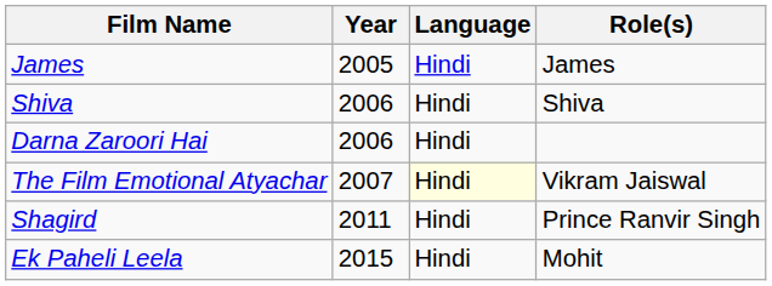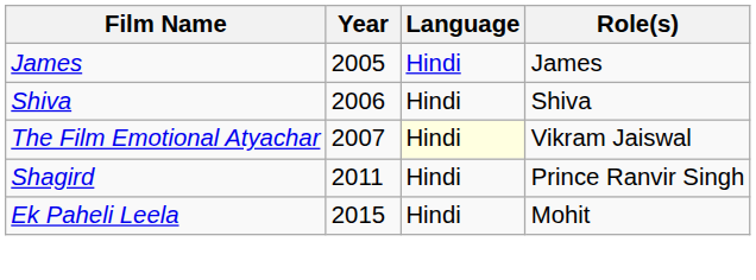- row: Darna Zaroori Hai | 2006 | Hindi
